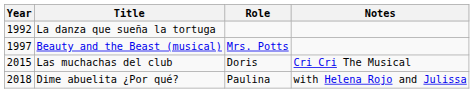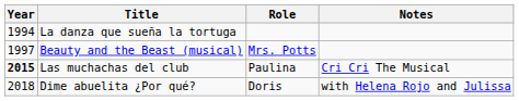La danza que sueña la tortuga | Year: 1992 -> 1994
Las muchachas del club | Year: normal -> bold
Las muchachas del club | Role: Doris -> Paulina
Dime abuelita ¿Por qué? | Role: Paulina -> Doris
